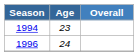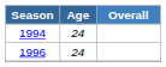1994 | Age: 23 -> 24
